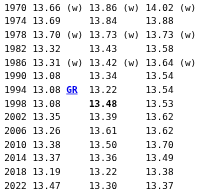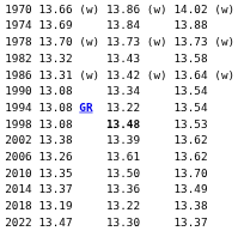2002 | column 3: 13.35 -> 13.38
2010 | column 3: 13.38 -> 13.35
